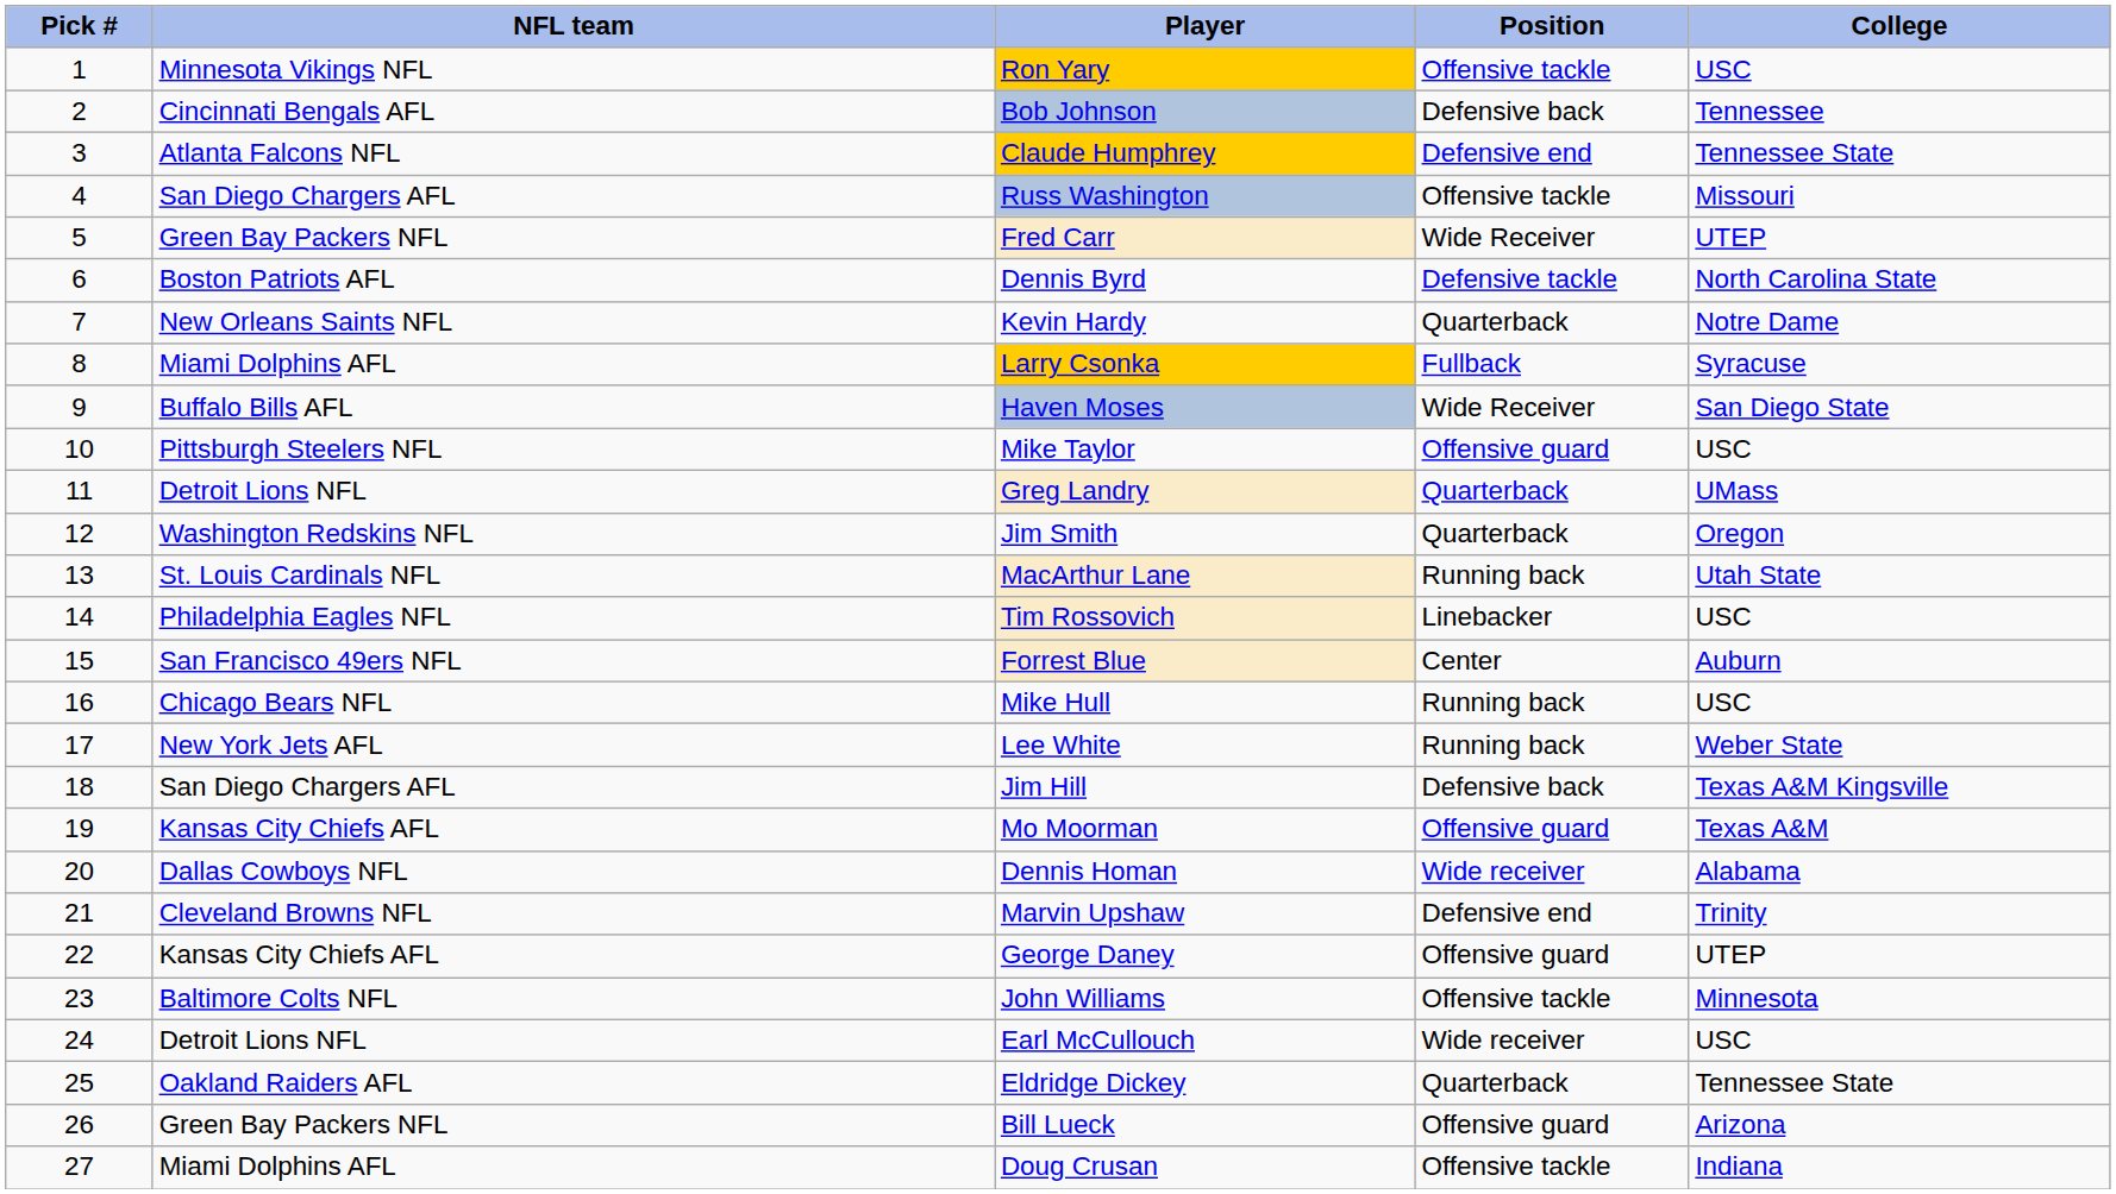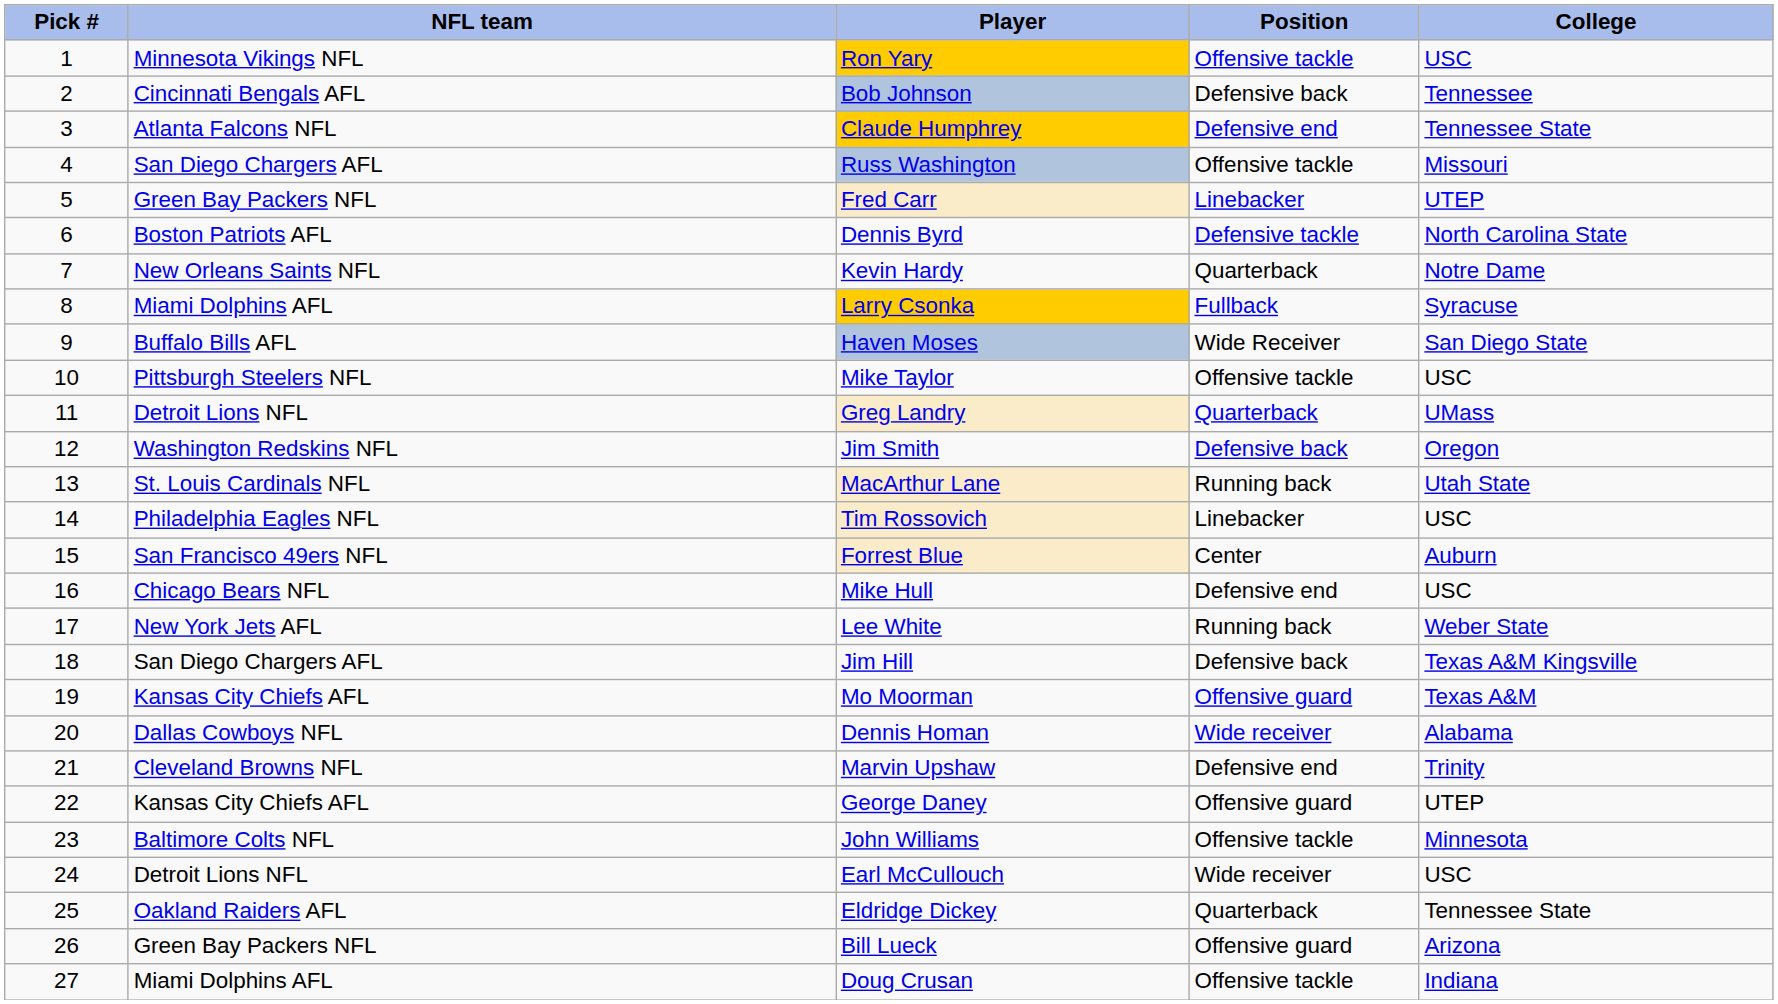Fred Carr | Position: Wide Receiver -> Linebacker
Mike Taylor | Position: Offensive guard -> Offensive tackle
Jim Smith | Position: Quarterback -> Defensive back
Mike Hull | Position: Running back -> Defensive end
